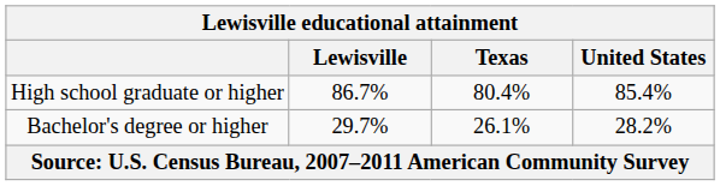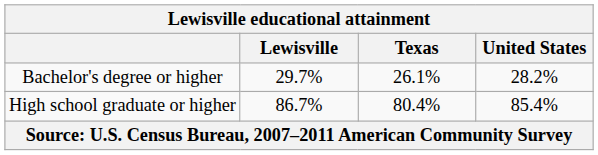rows swapped: High school graduate or higher <-> Bachelor's degree or higher
